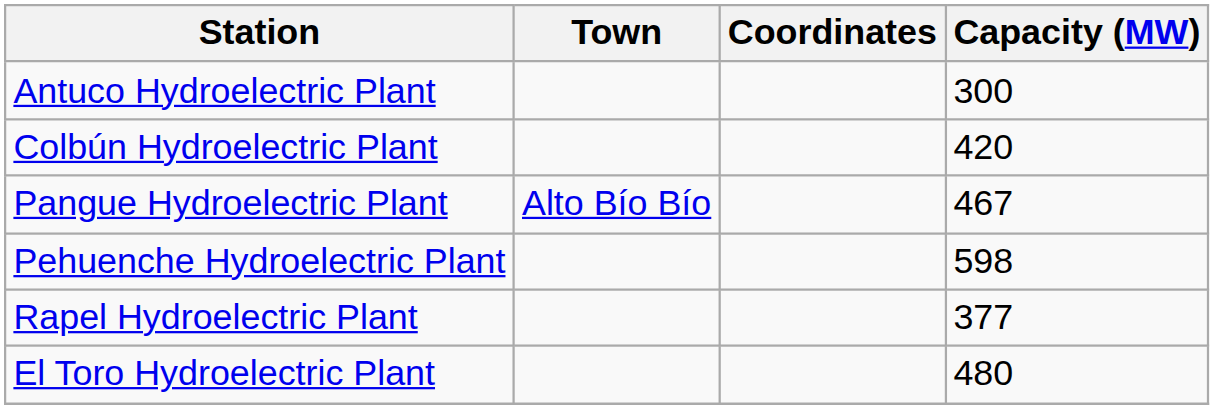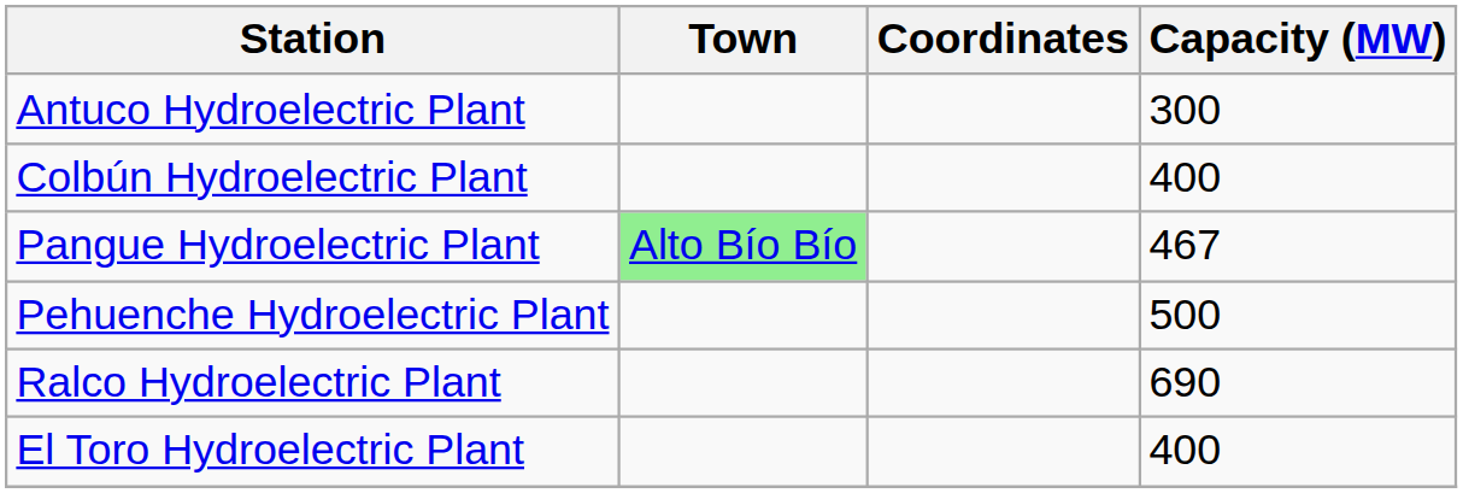Colbún Hydroelectric Plant | Capacity (MW): 420 -> 400
Pangue Hydroelectric Plant | Town: no background -> lightgreen background
Pehuenche Hydroelectric Plant | Capacity (MW): 598 -> 500
+ row: Ralco Hydroelectric Plant | 690
- row: Rapel Hydroelectric Plant | 377
El Toro Hydroelectric Plant | Capacity (MW): 480 -> 400
